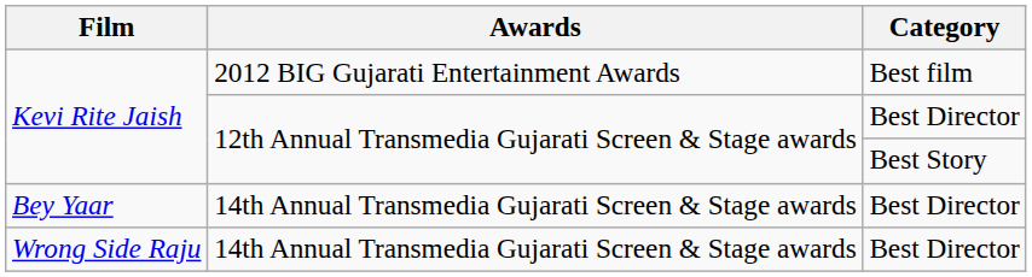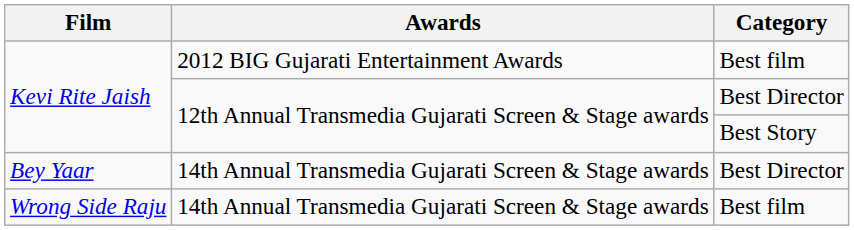Wrong Side Raju | Category: Best Director -> Best film
